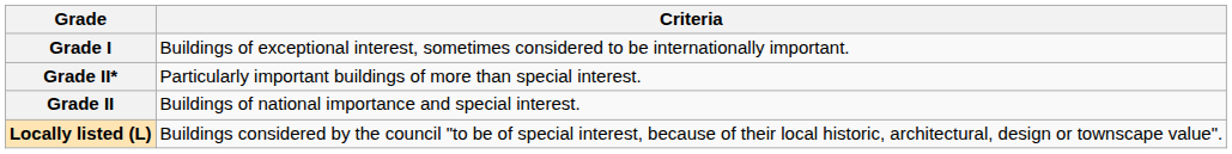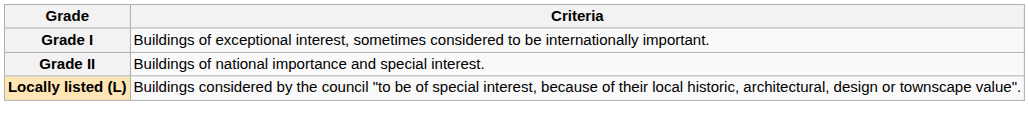- row: Grade II* | Particularly important buildings of more than special interest.
